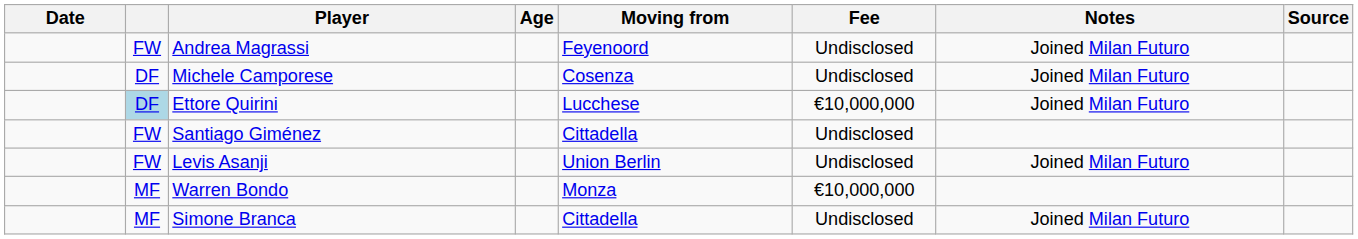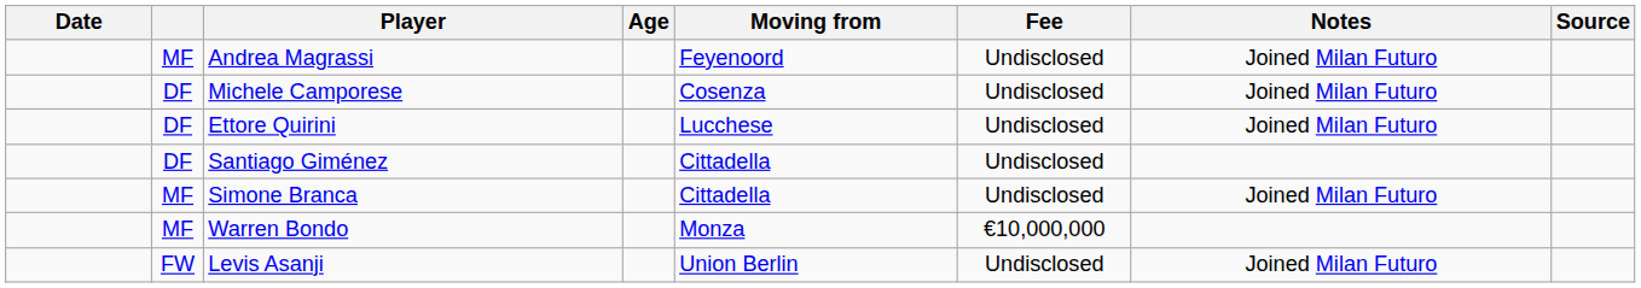Andrea Magrassi | column 2: FW -> MF
Ettore Quirini | column 2: lightblue background -> no background
Ettore Quirini | Fee: €10,000,000 -> Undisclosed
Santiago Giménez | column 2: FW -> DF
rows swapped: Simone Branca <-> Levis Asanji
